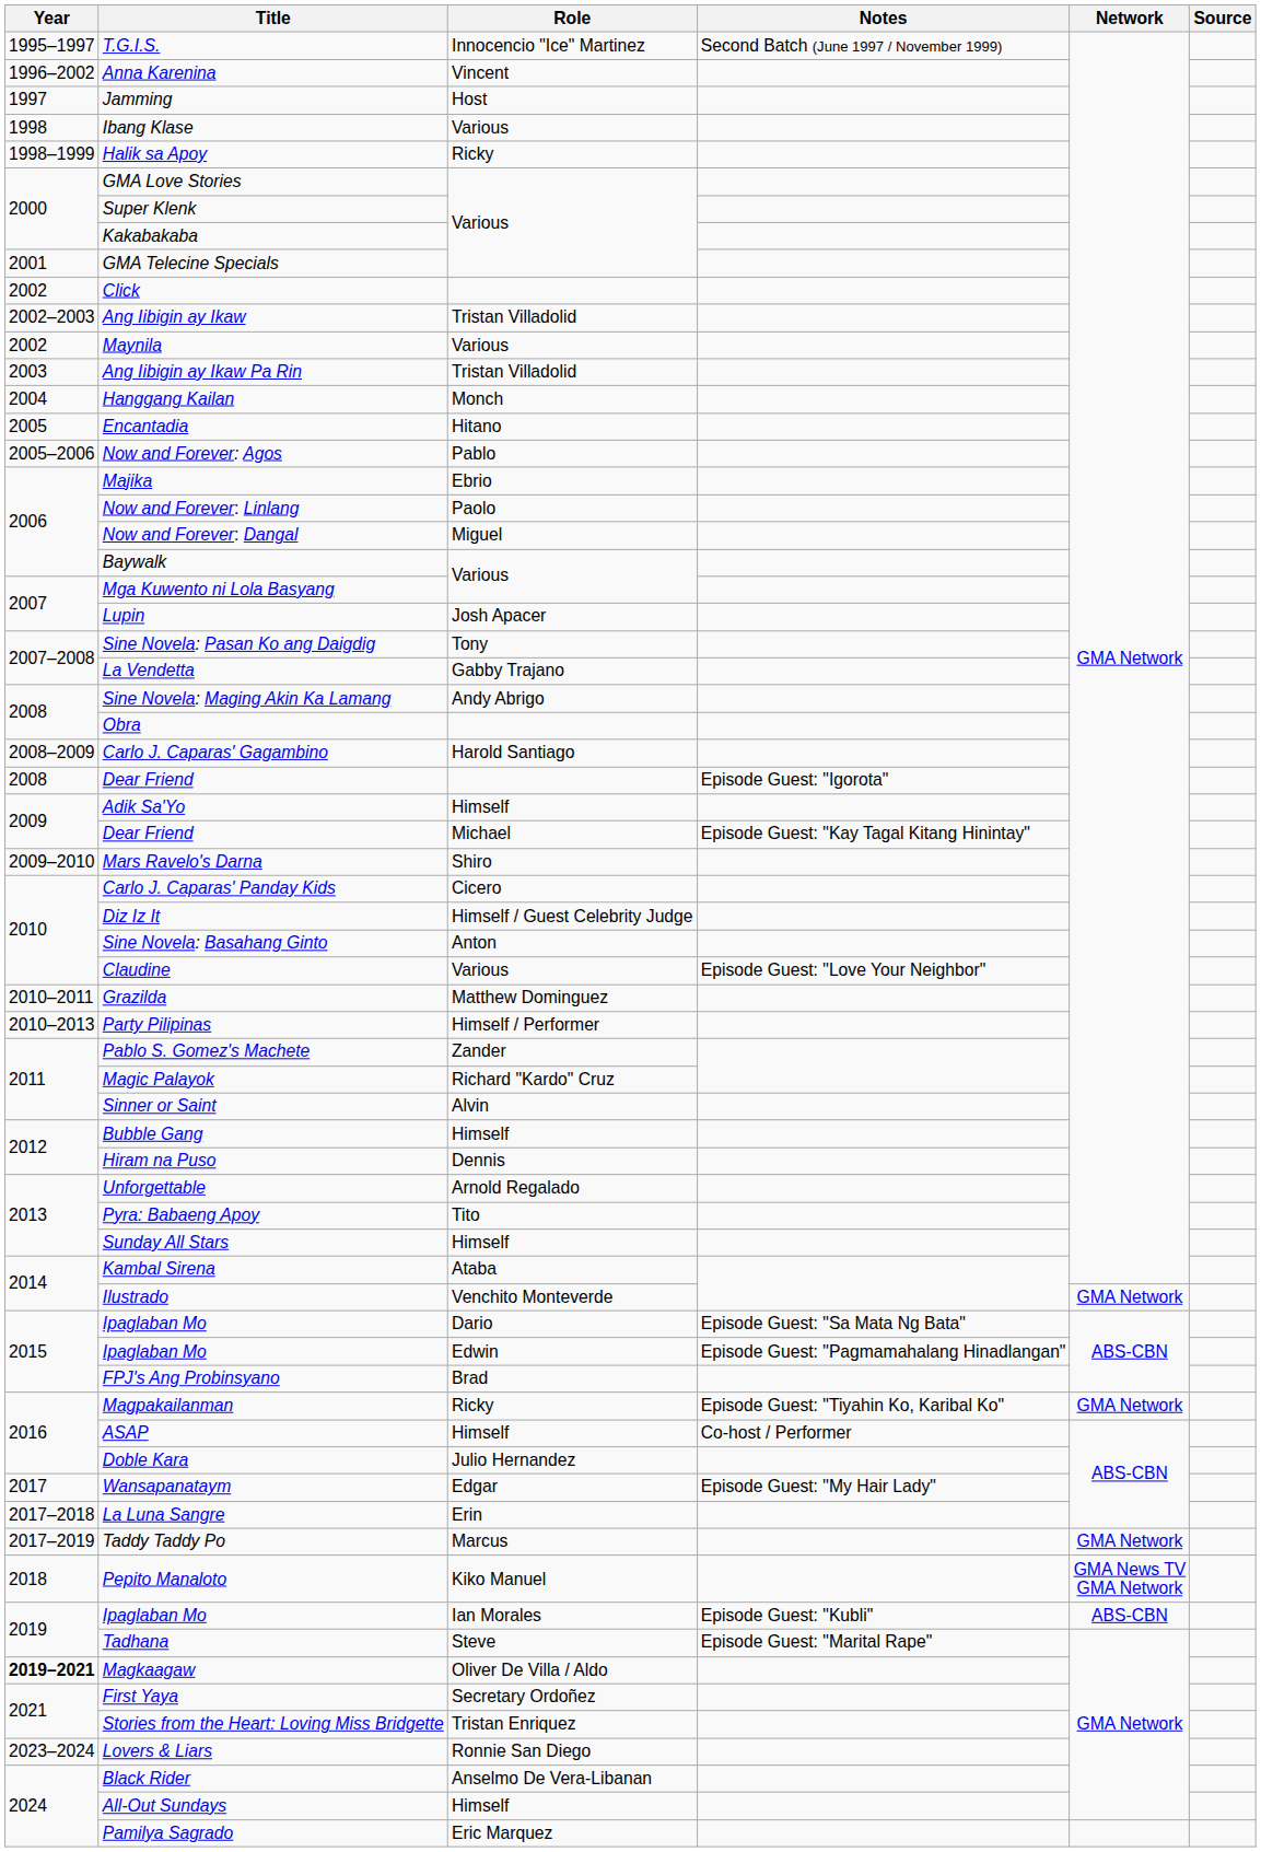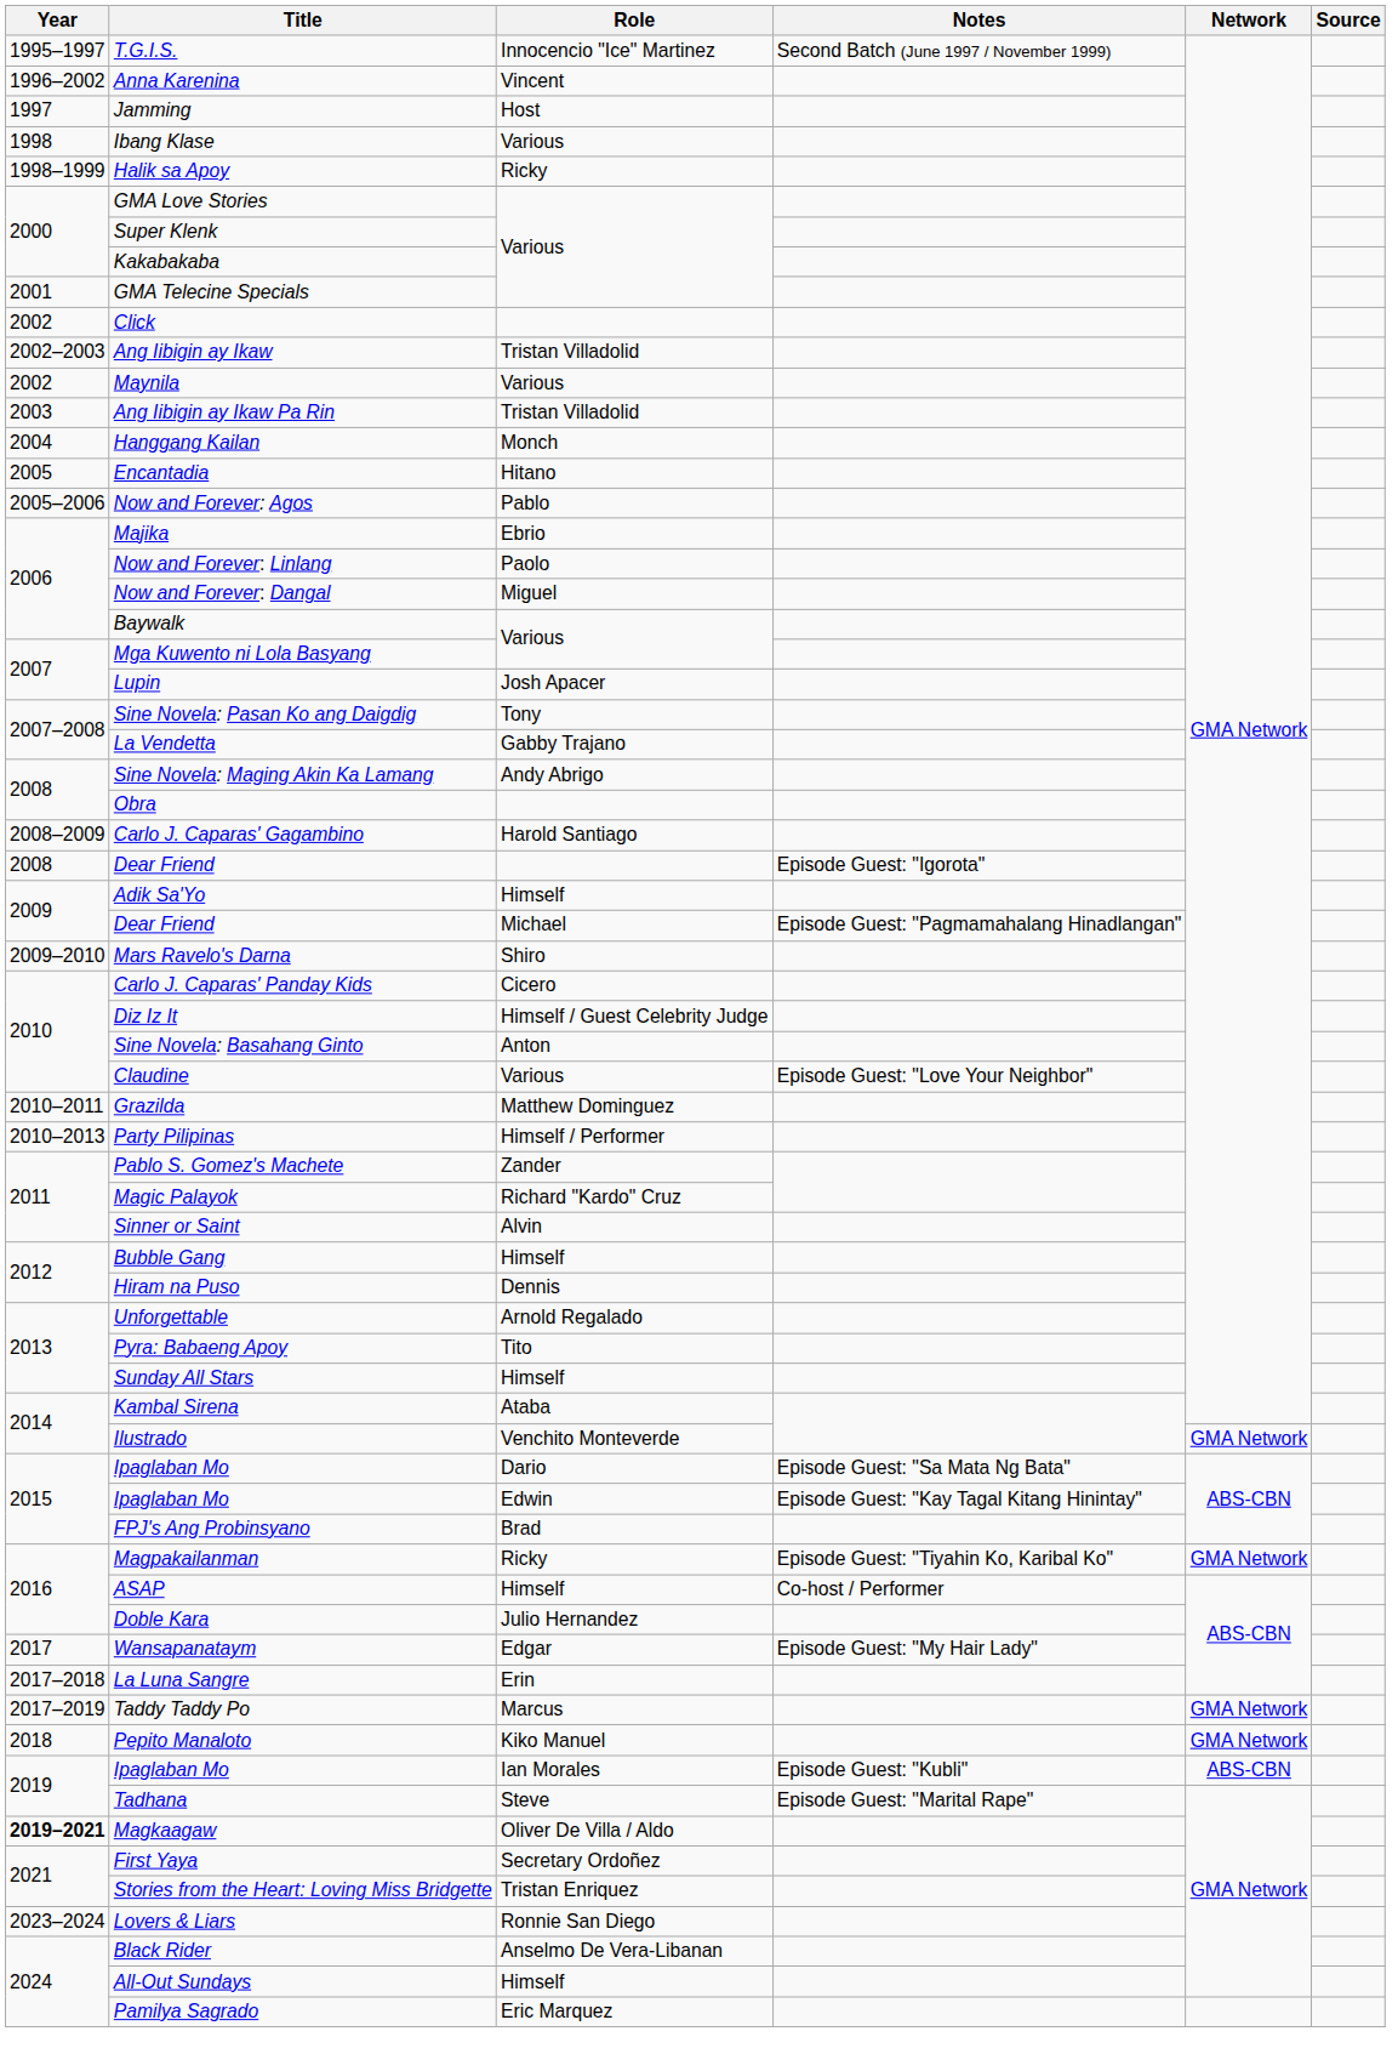Dear Friend / Michael | Notes: Episode Guest: "Kay Tagal Kitang Hinintay" -> Episode Guest: "Pagmamahalang Hinadlangan"
Ipaglaban Mo / Edwin | Notes: Episode Guest: "Pagmamahalang Hinadlangan" -> Episode Guest: "Kay Tagal Kitang Hinintay"
Pepito Manaloto | Network: GMA News TV GMA Network -> GMA Network
